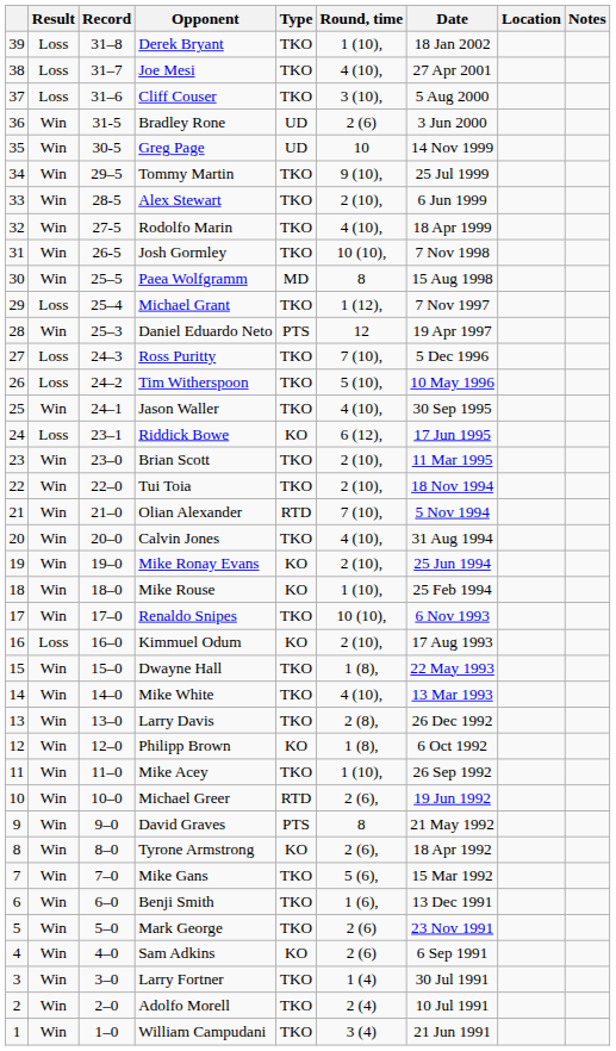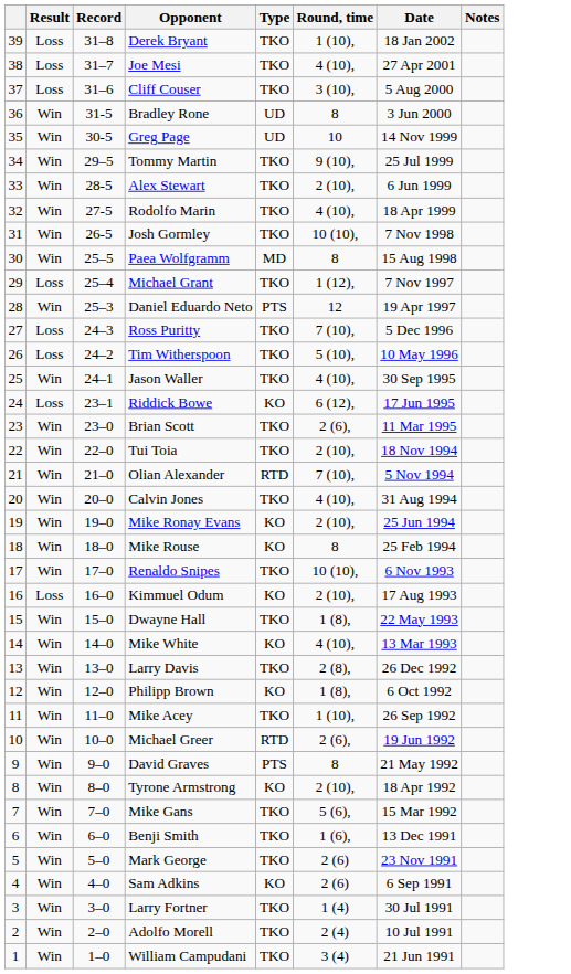- column: Location
Bradley Rone | Round, time: 2 (6) -> 8
Brian Scott | Round, time: 2 (10), -> 2 (6),
Mike Rouse | Round, time: 1 (10), -> 8
Mike White | Type: TKO -> KO
Tyrone Armstrong | Round, time: 2 (6), -> 2 (10),
